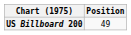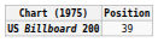US Billboard 200 | Position: 49 -> 39
